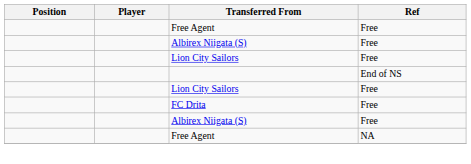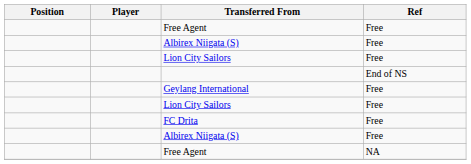+ row: Geylang International | Free
